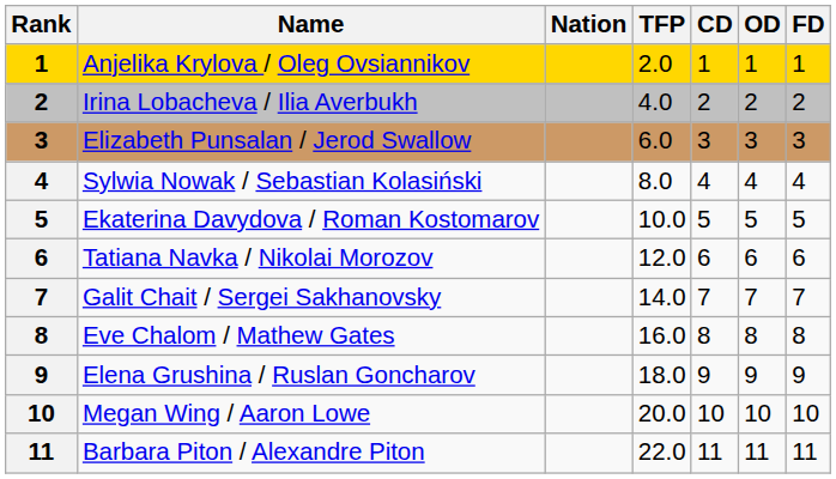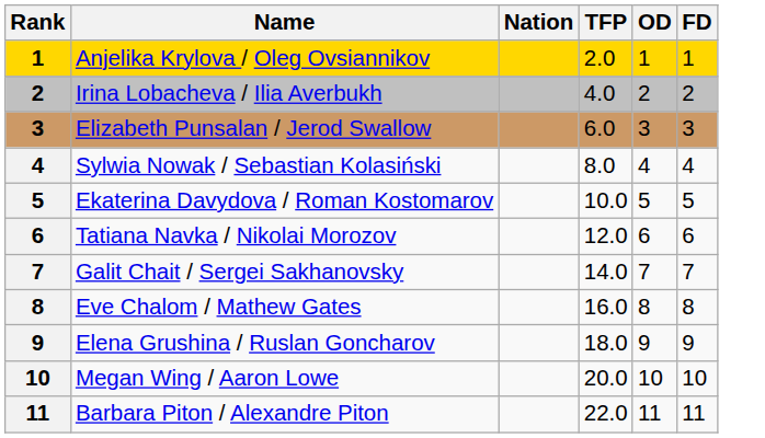- column: CD | 1 | 2 | 3 | 4 | 5 | 6 | 7 | 8 | 9 | 10 | 11
